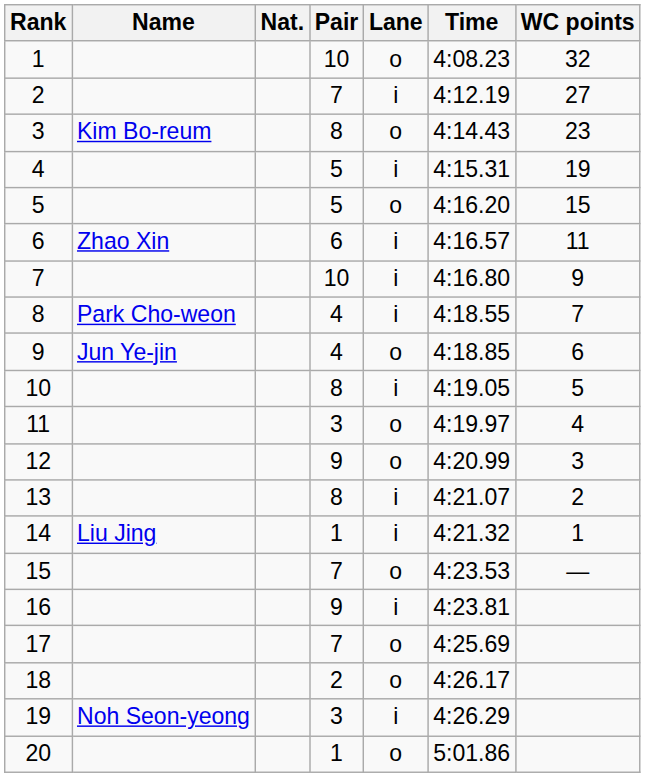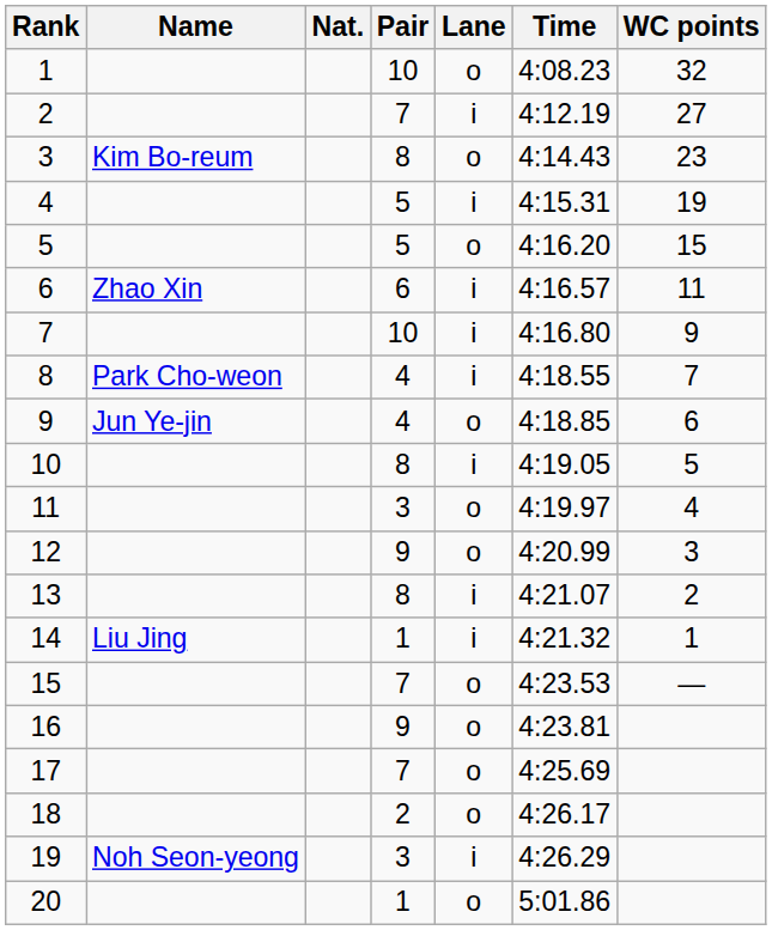16 | Lane: i -> o
